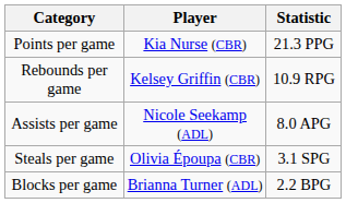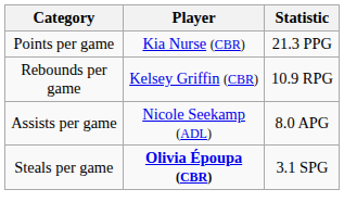Steals per game | Player: normal -> bold
- row: Blocks per game | Brianna Turner (ADL) | 2.2 BPG
